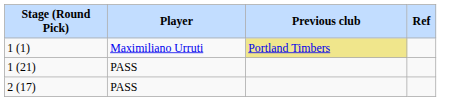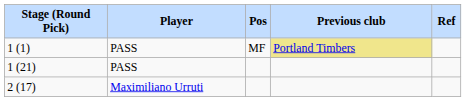+ column: Pos | MF
1 (1) | Player: Maximiliano Urruti -> PASS
2 (17) | Player: PASS -> Maximiliano Urruti
